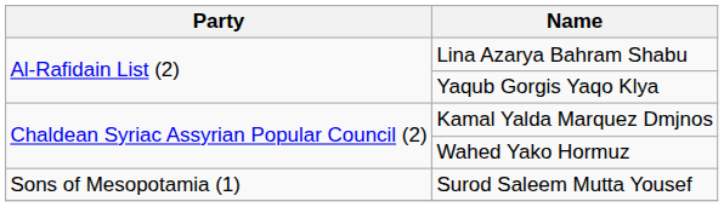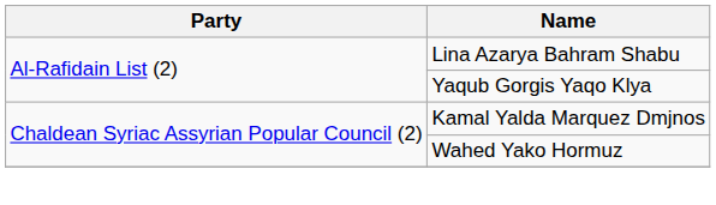- row: Sons of Mesopotamia (1) | Surod Saleem Mutta Yousef
